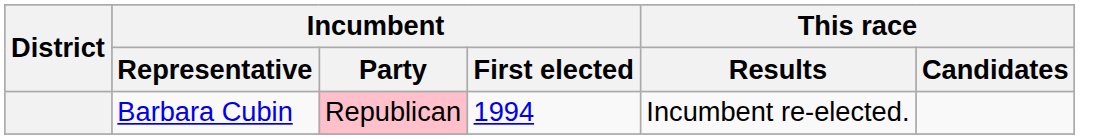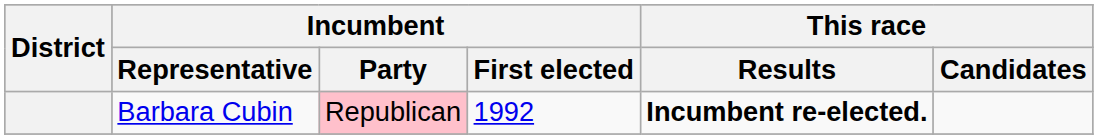Barbara Cubin | Incumbent / First elected: 1994 -> 1992
Barbara Cubin | This race / Results: normal -> bold
